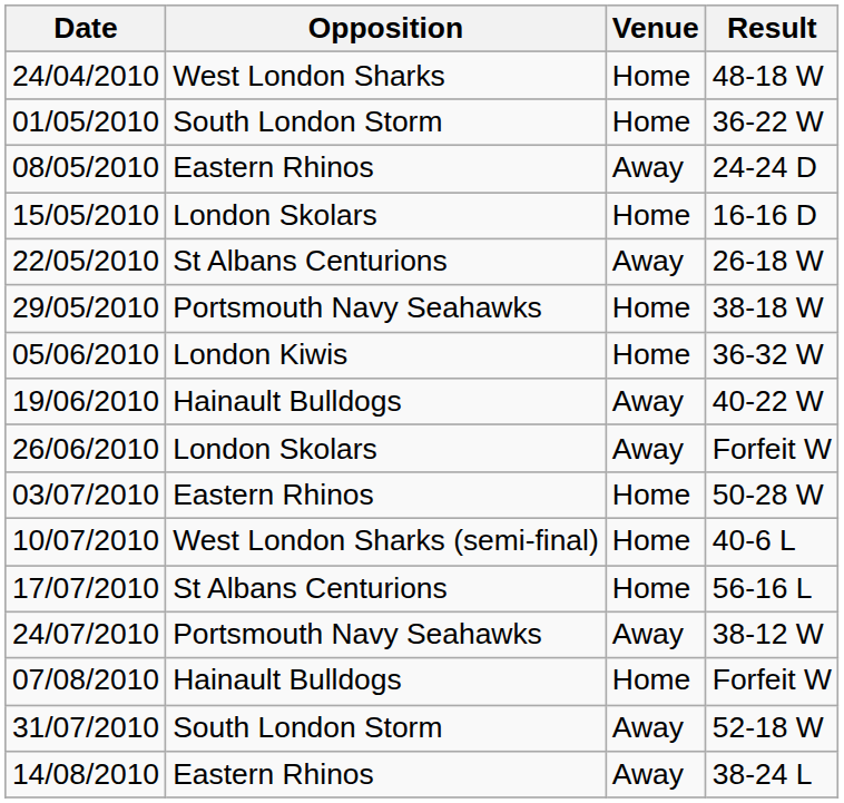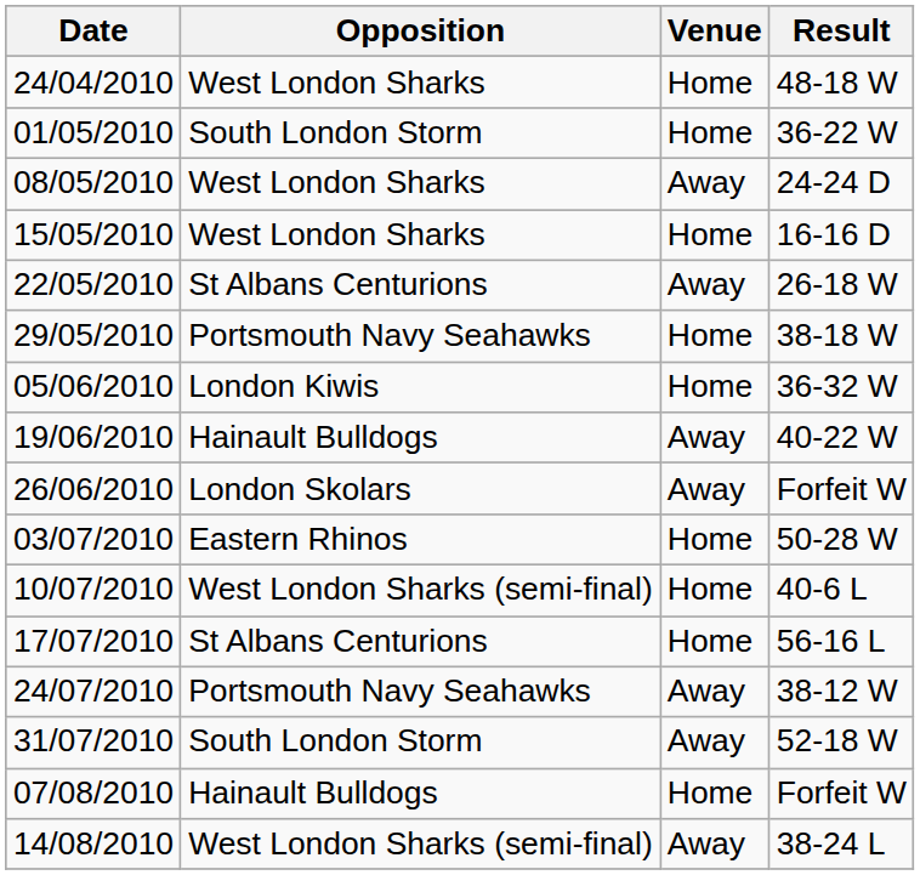08/05/2010 | Opposition: Eastern Rhinos -> West London Sharks
15/05/2010 | Opposition: London Skolars -> West London Sharks
rows swapped: 31/07/2010 <-> 07/08/2010
14/08/2010 | Opposition: Eastern Rhinos -> West London Sharks (semi-final)
